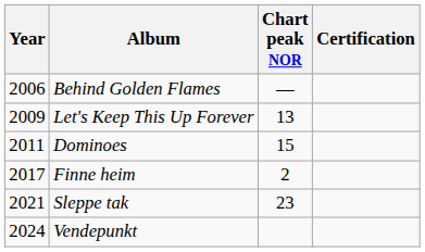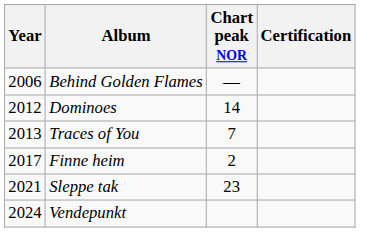- row: 2009 | Let's Keep This Up Forever | 13
Dominoes | Year: 2011 -> 2012
Dominoes | Chart peak NOR: 15 -> 14
+ row: 2013 | Traces of You | 7
